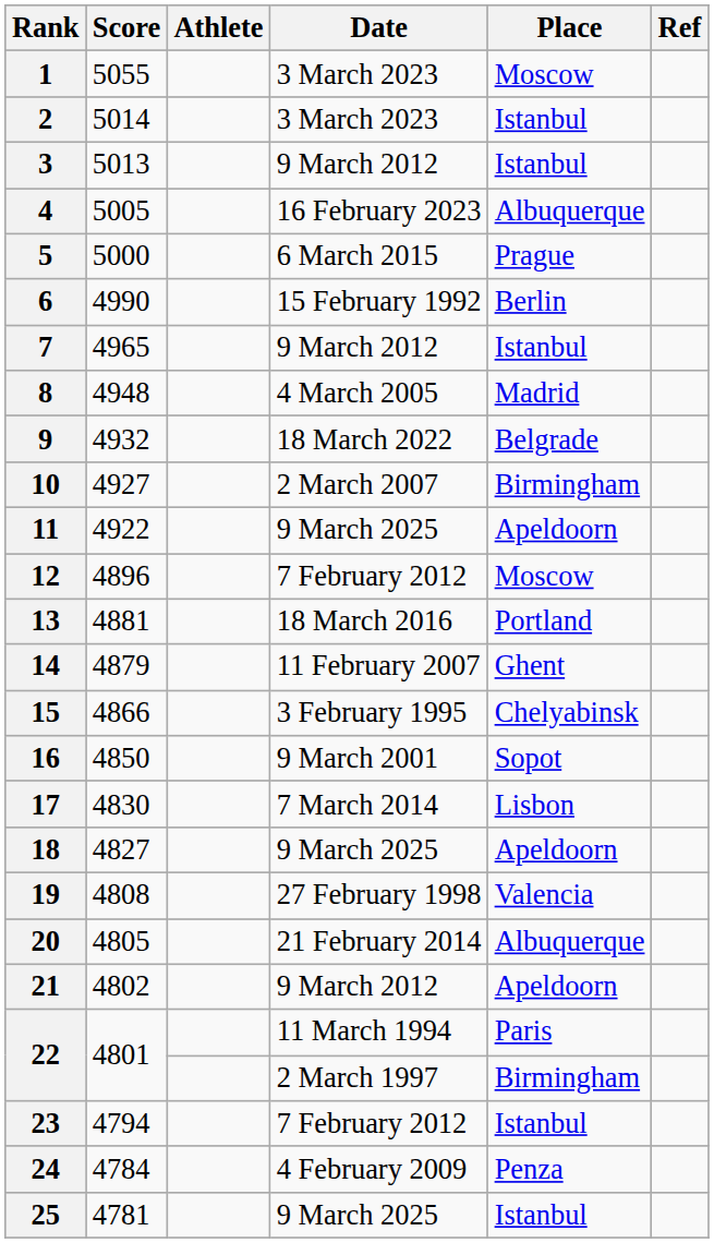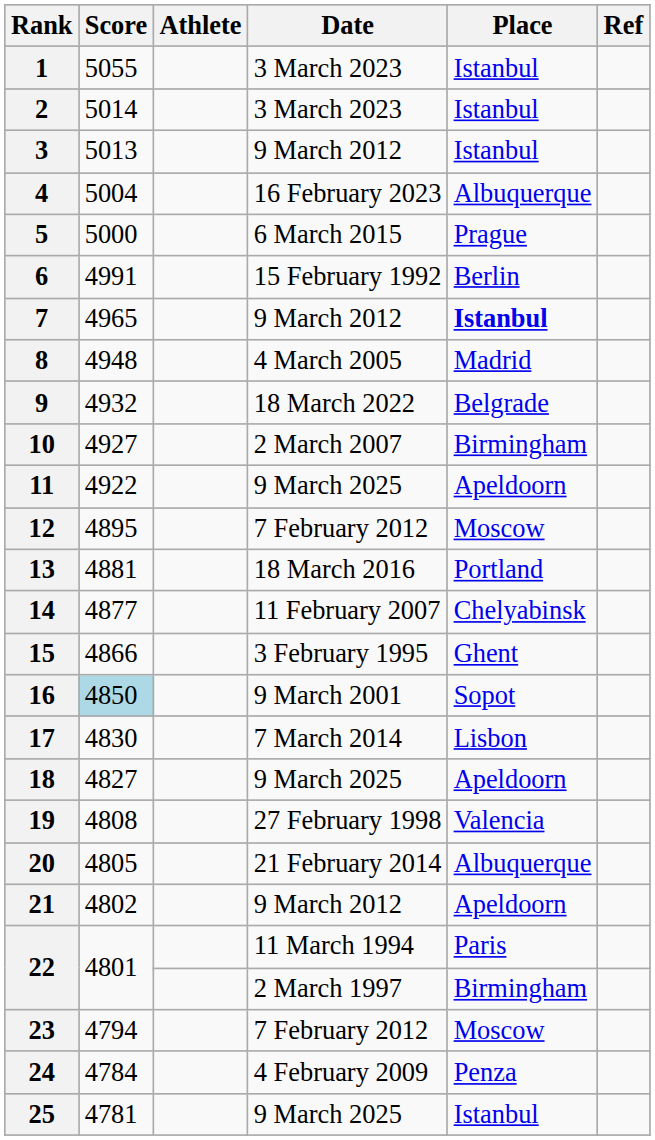1 | Place: Moscow -> Istanbul
4 | Score: 5005 -> 5004
6 | Score: 4990 -> 4991
7 | Place: normal -> bold
12 | Score: 4896 -> 4895
14 | Score: 4879 -> 4877
14 | Place: Ghent -> Chelyabinsk
15 | Place: Chelyabinsk -> Ghent
16 | Score: no background -> lightblue background
23 | Place: Istanbul -> Moscow
